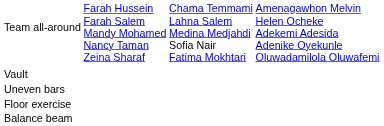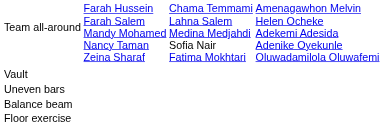rows swapped: Balance beam <-> Floor exercise
